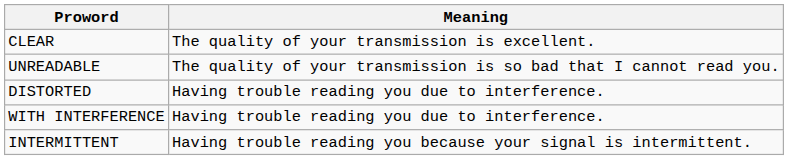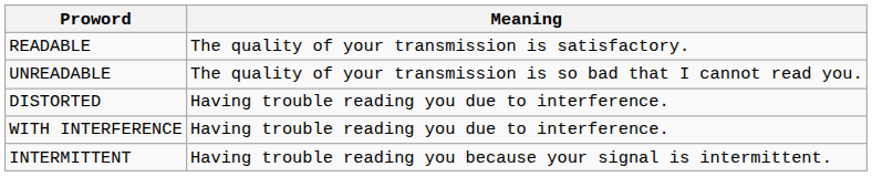- row: CLEAR | The quality of your transmission is excellent.
+ row: READABLE | The quality of your transmission is satisfactory.
